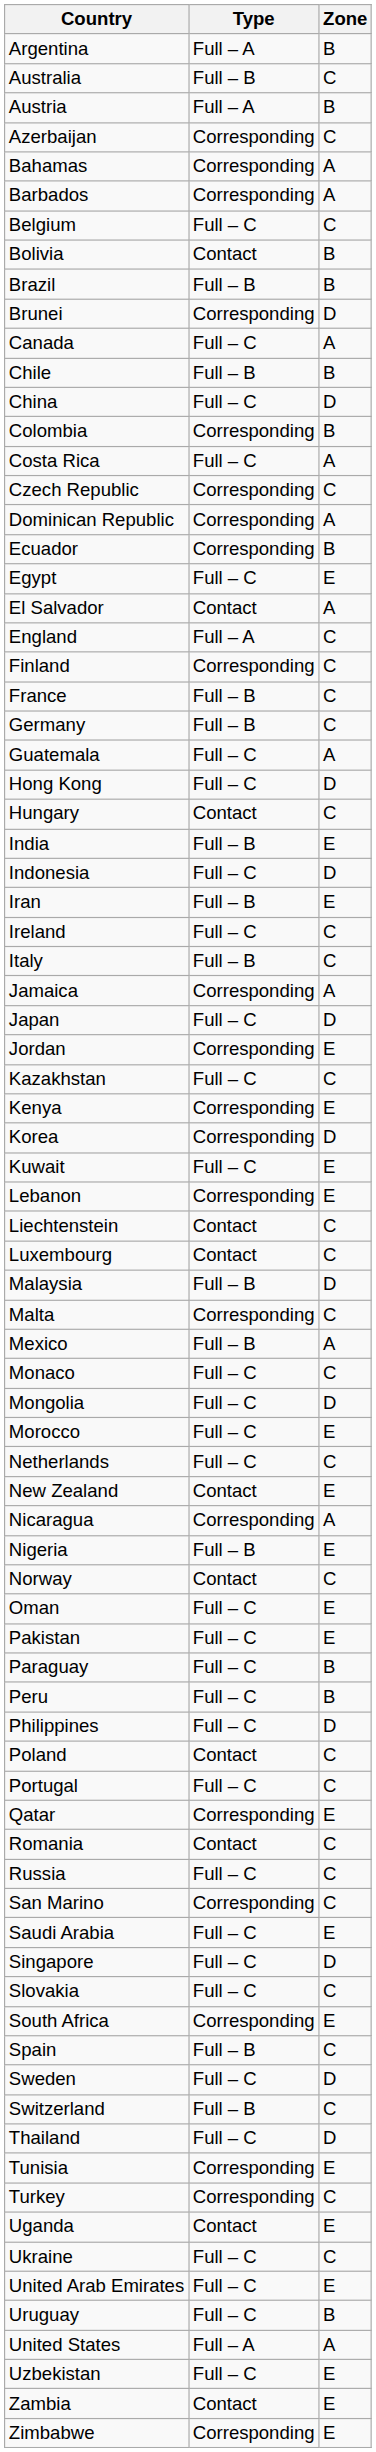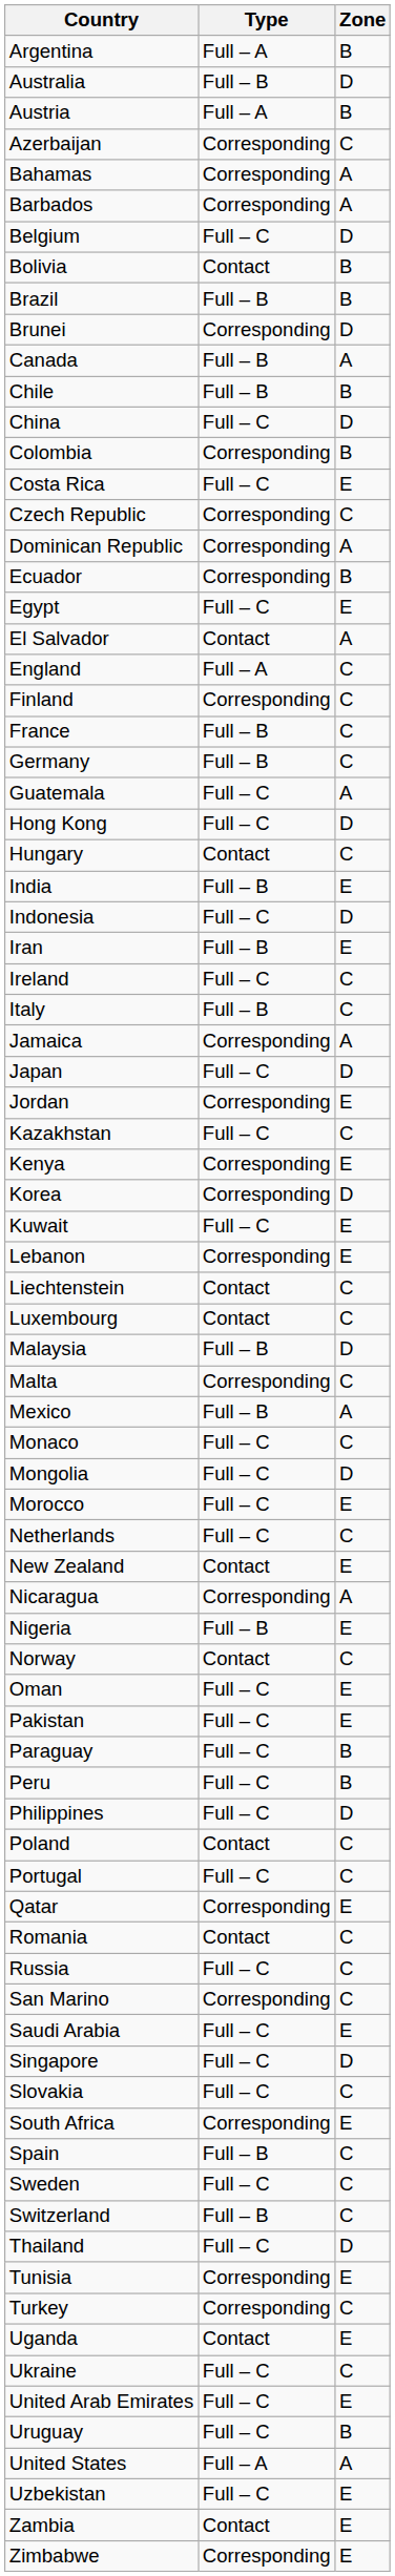Australia | Zone: C -> D
Belgium | Zone: C -> D
Canada | Type: Full – C -> Full – B
Costa Rica | Zone: A -> E
Sweden | Zone: D -> C
